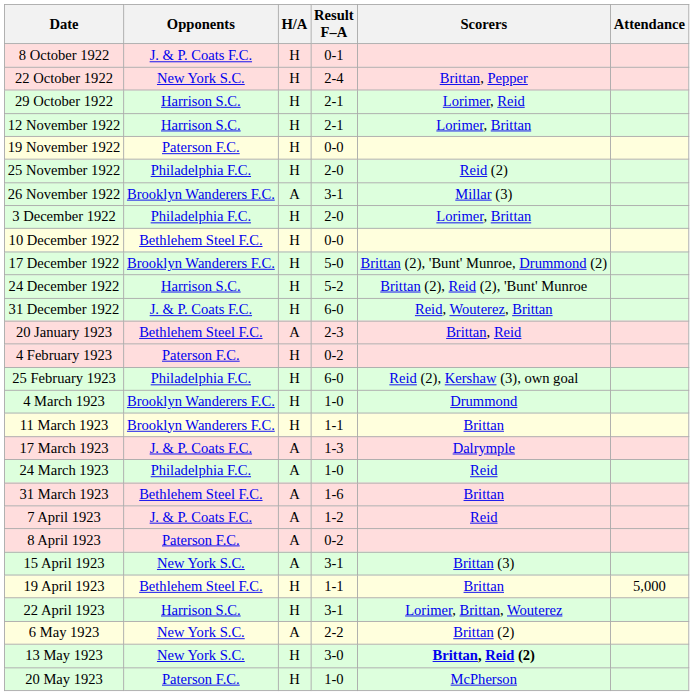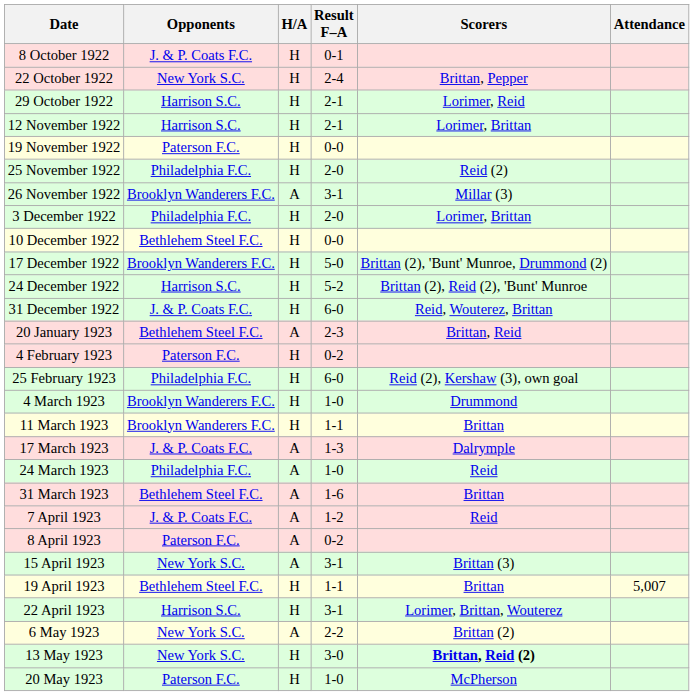19 April 1923 | Attendance: 5,000 -> 5,007
